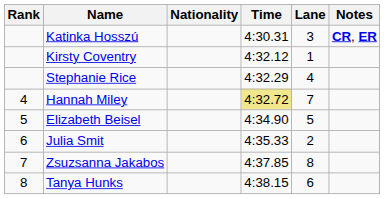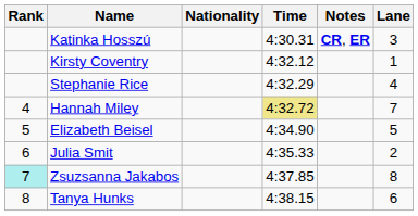columns swapped: Lane <-> Notes
Zsuzsanna Jakabos | Rank: no background -> paleturquoise background
